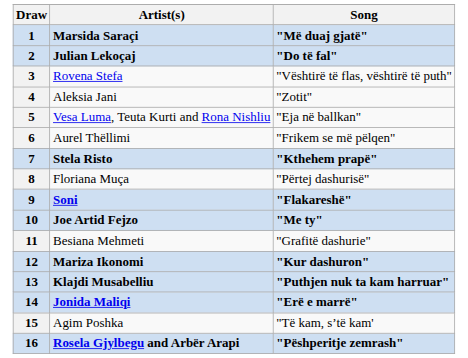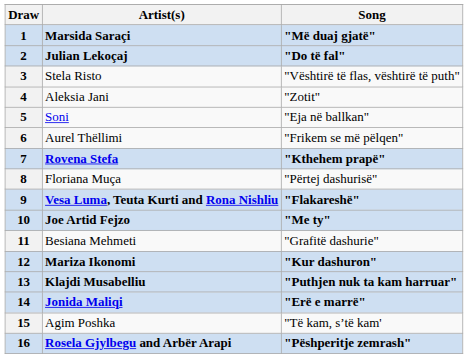3 | Artist(s): Rovena Stefa -> Stela Risto
5 | Artist(s): Vesa Luma, Teuta Kurti and Rona Nishliu -> Soni
7 | Artist(s): Stela Risto -> Rovena Stefa
9 | Artist(s): Soni -> Vesa Luma, Teuta Kurti and Rona Nishliu
